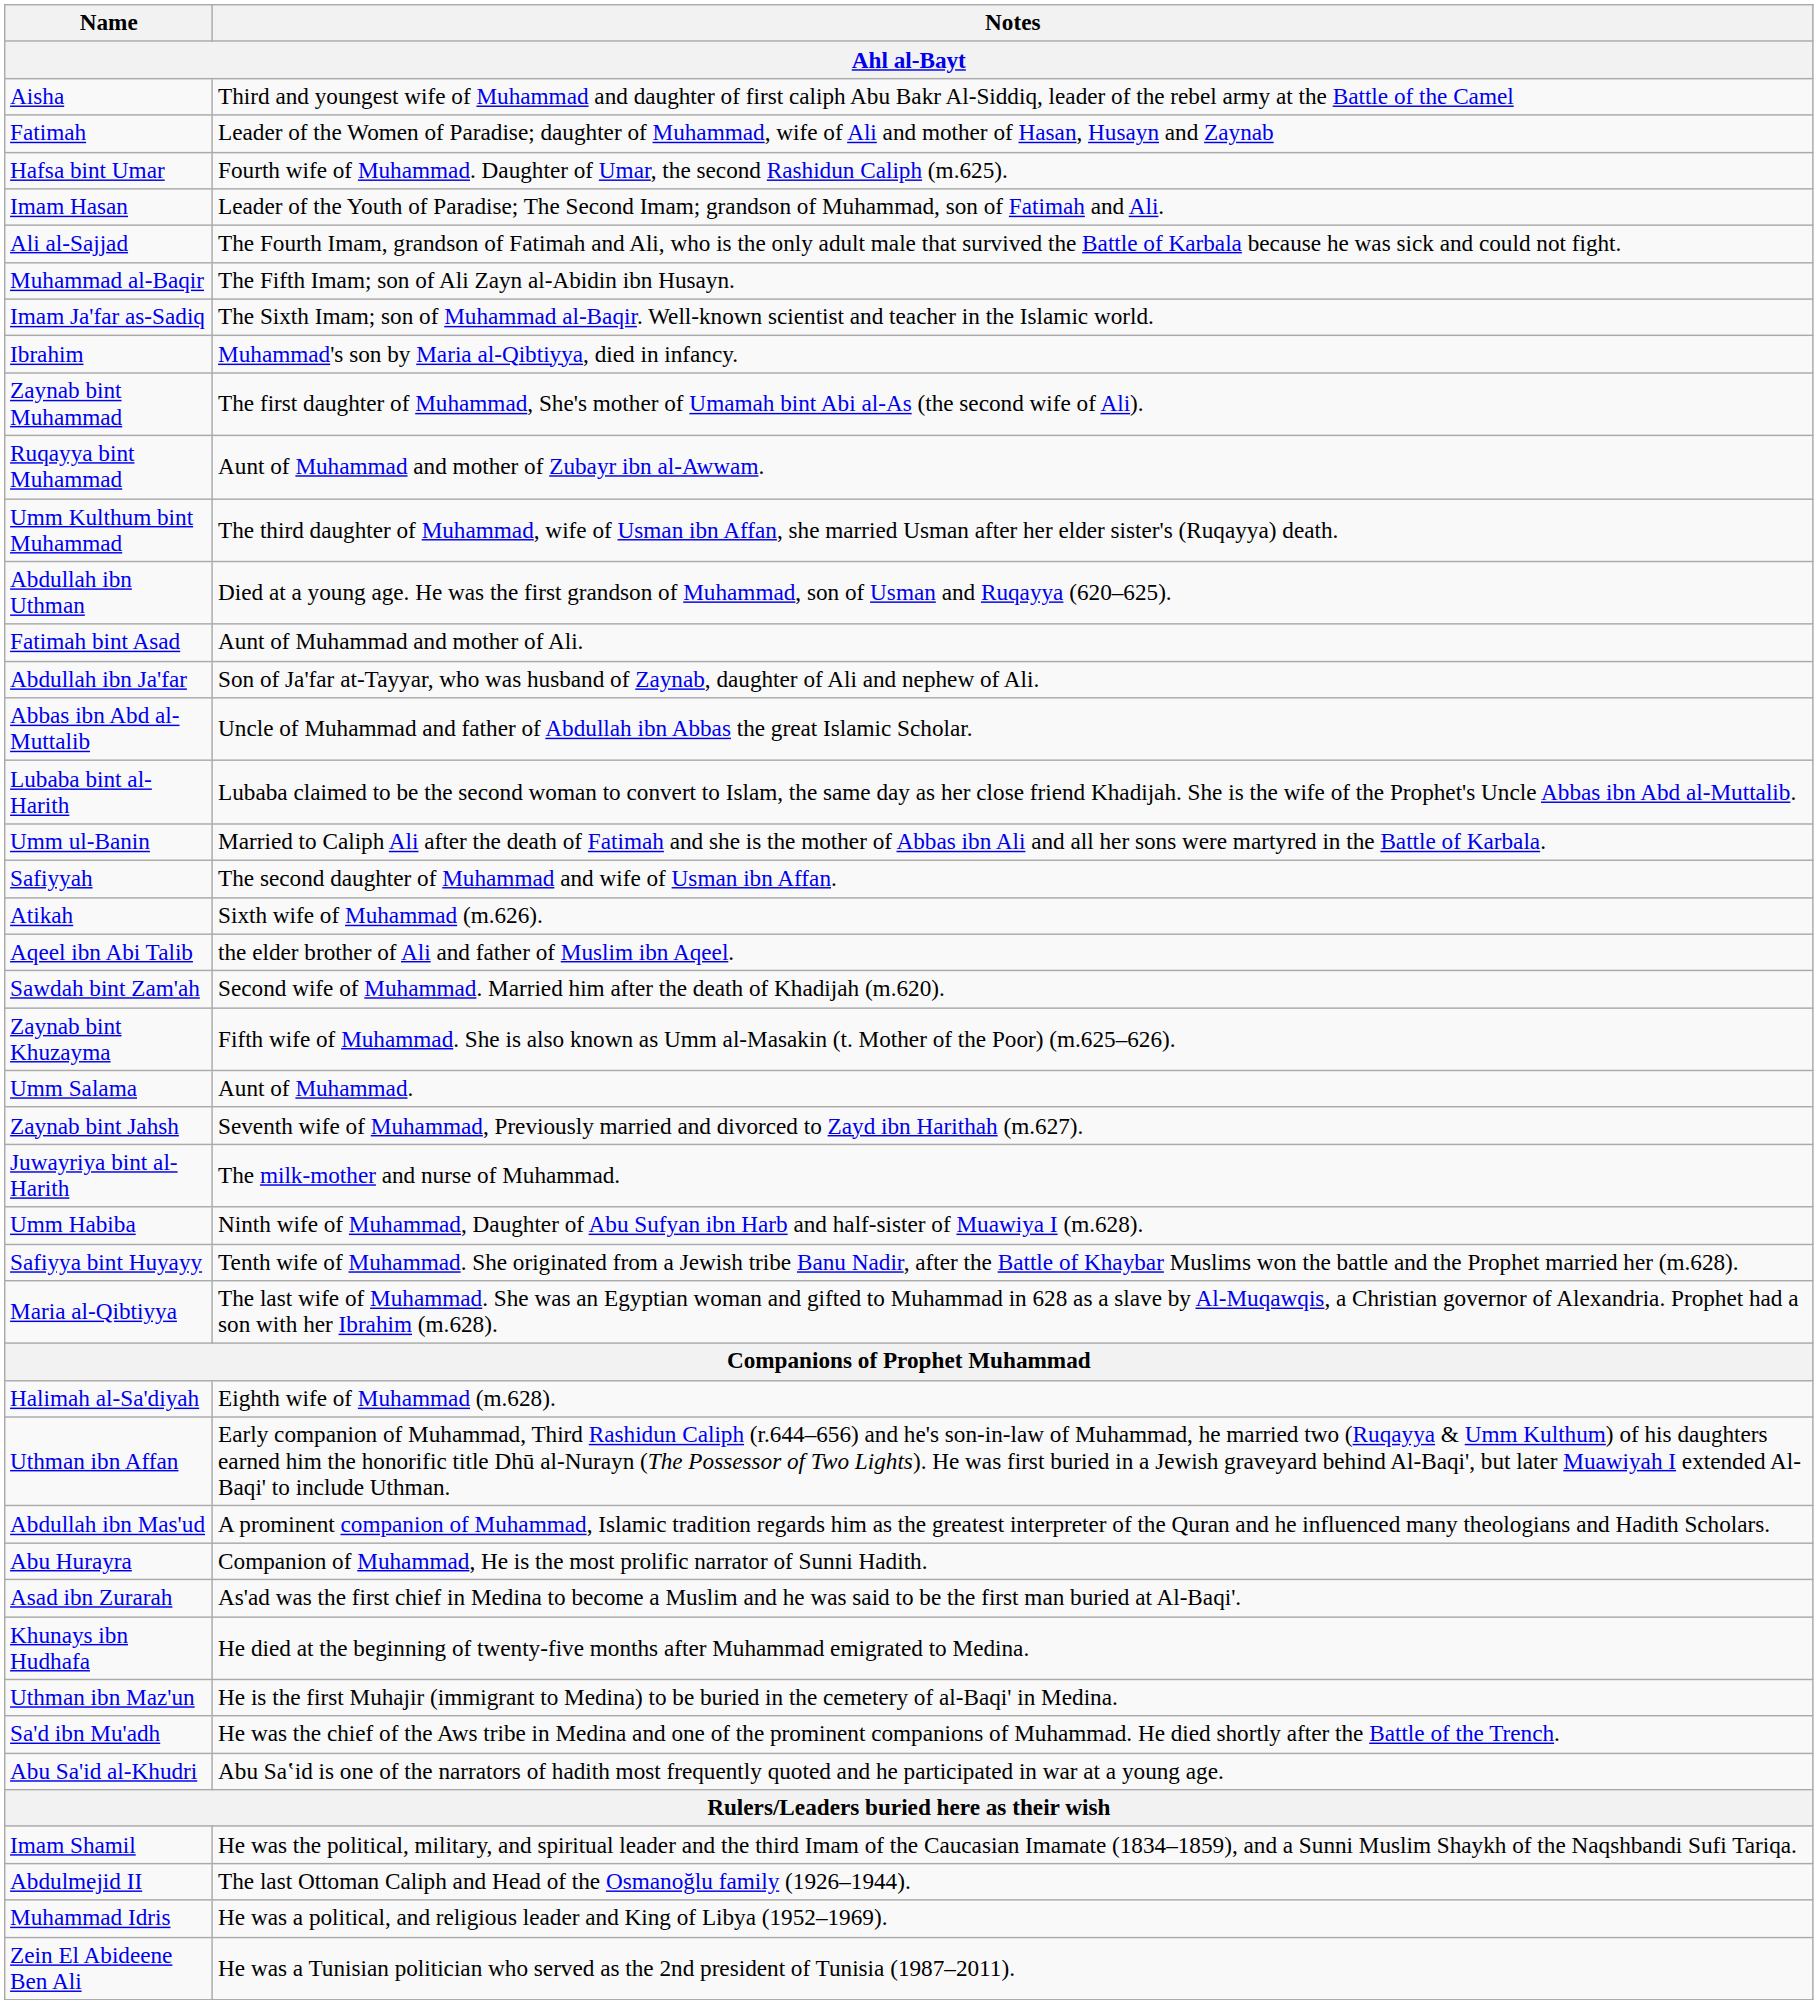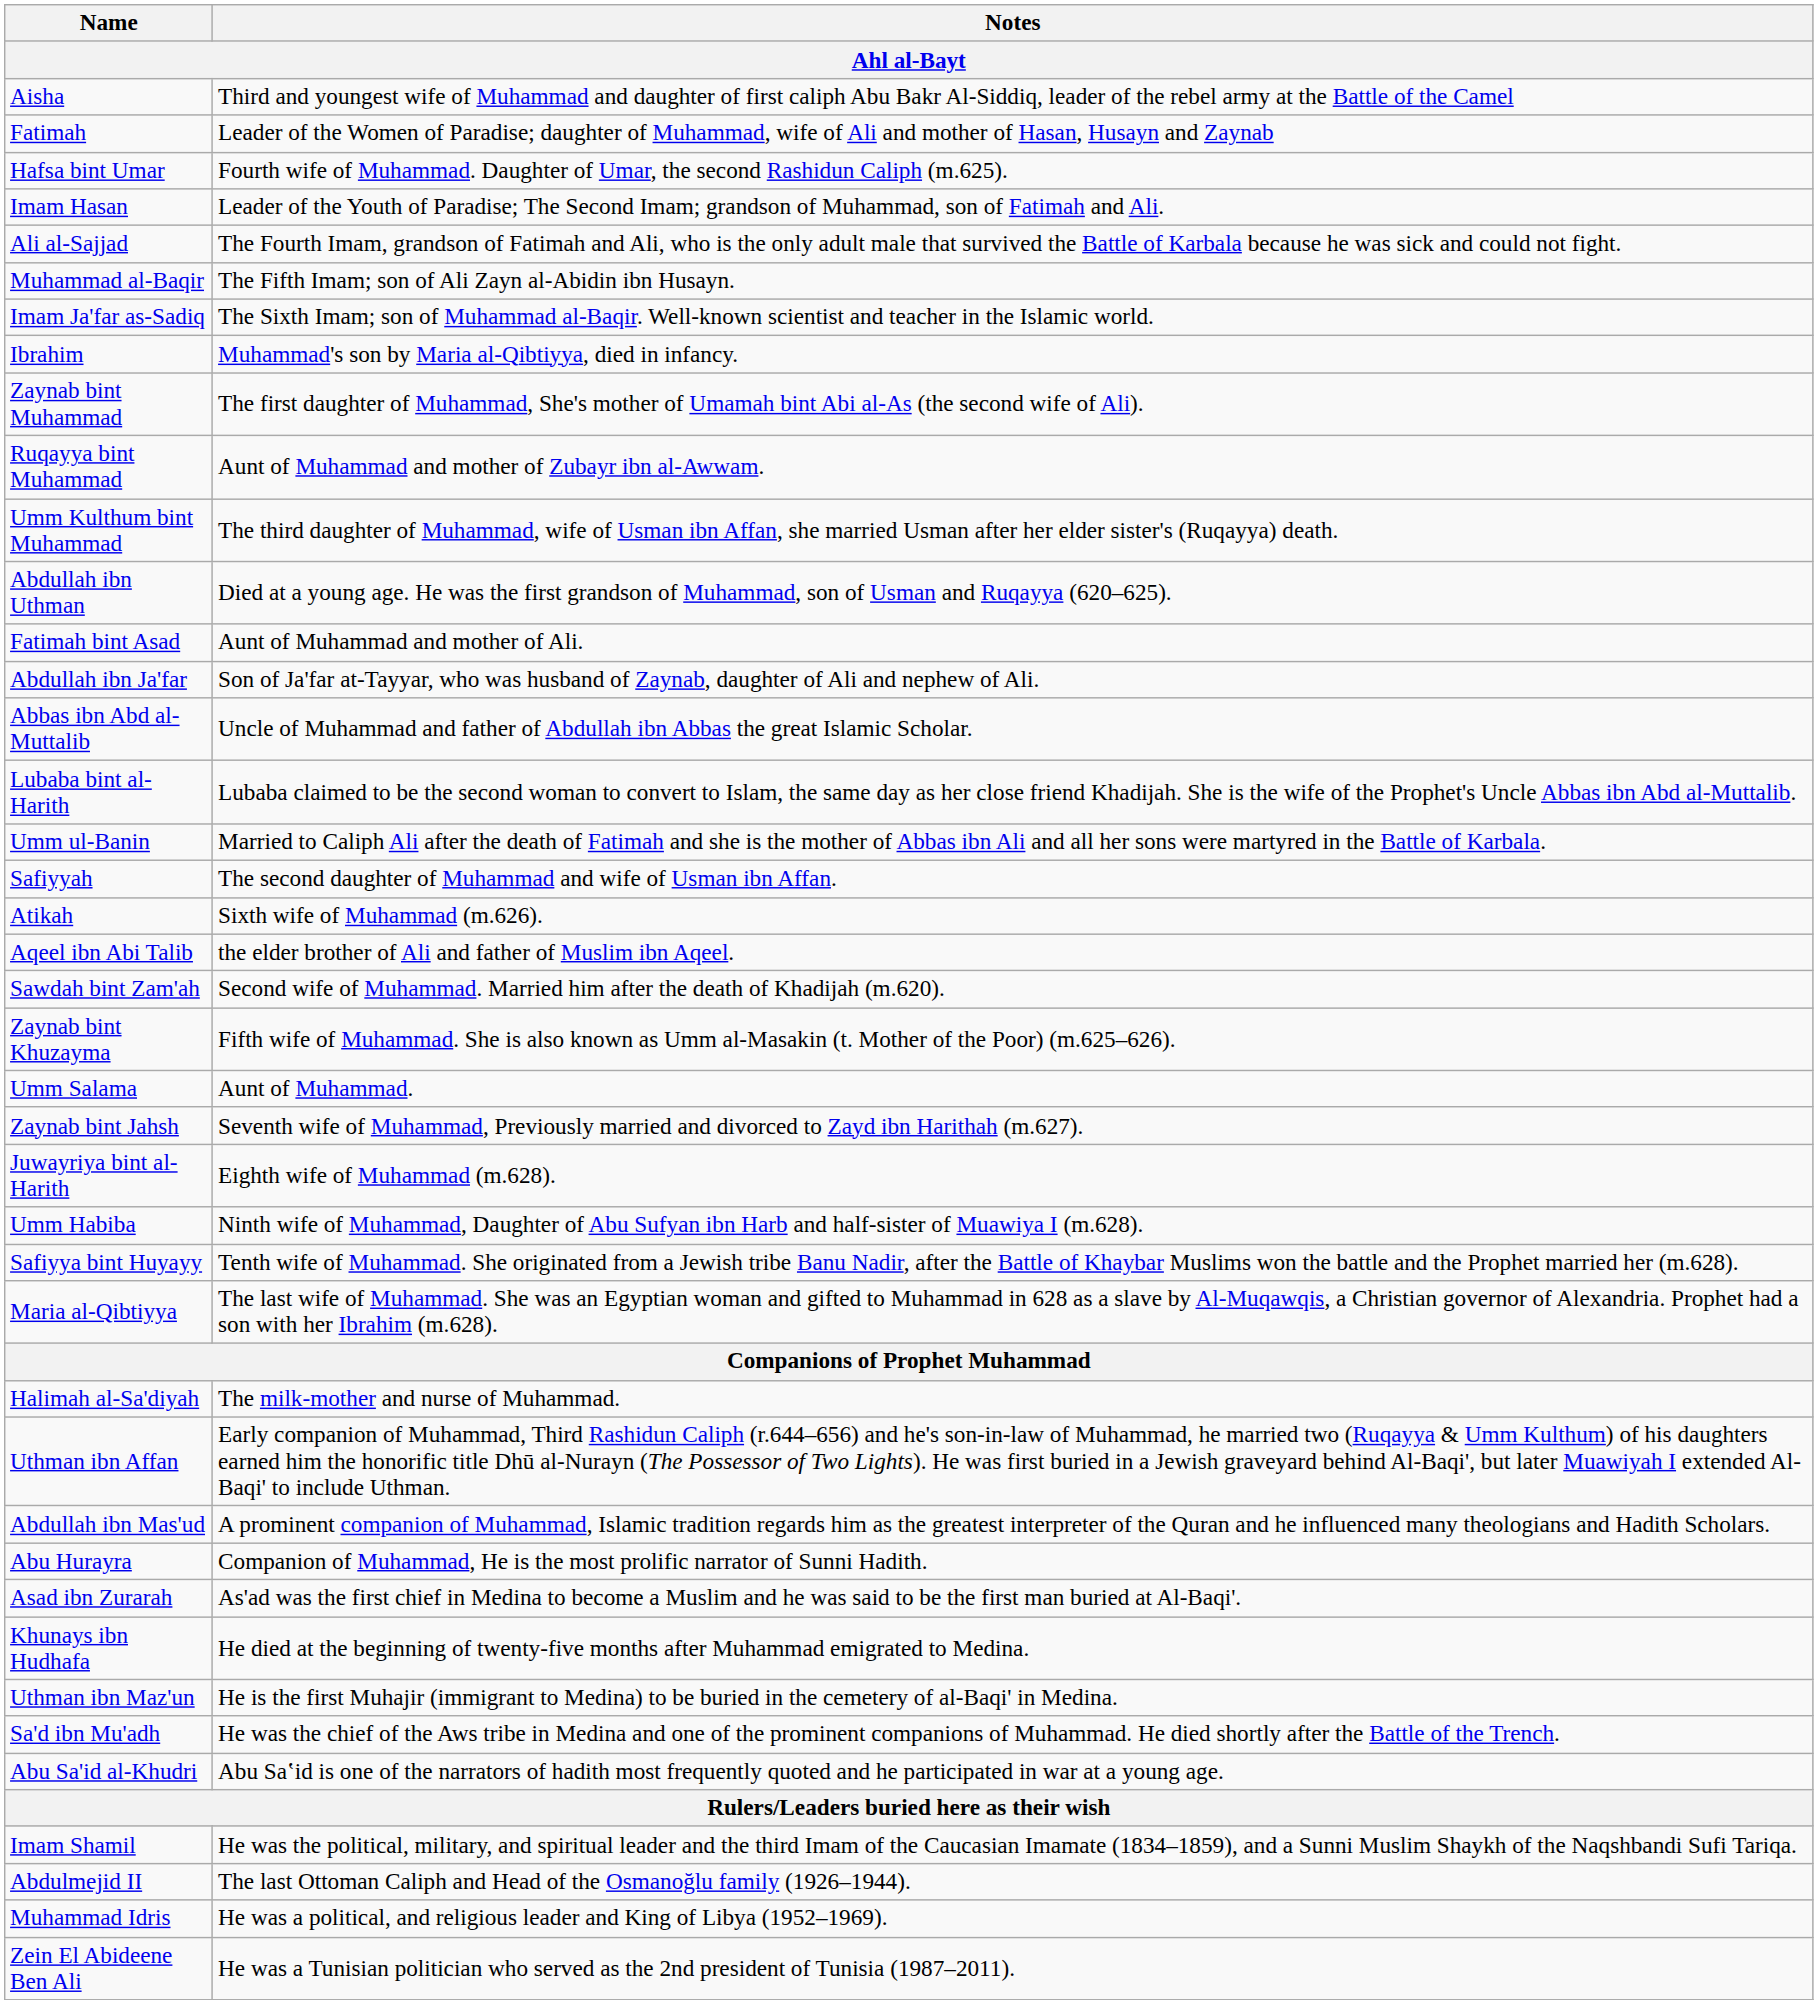Juwayriya bint al-Harith | Notes: The milk-mother and nurse of Muhammad. -> Eighth wife of Muhammad (m.628).
Halimah al-Sa'diyah | Notes: Eighth wife of Muhammad (m.628). -> The milk-mother and nurse of Muhammad.
